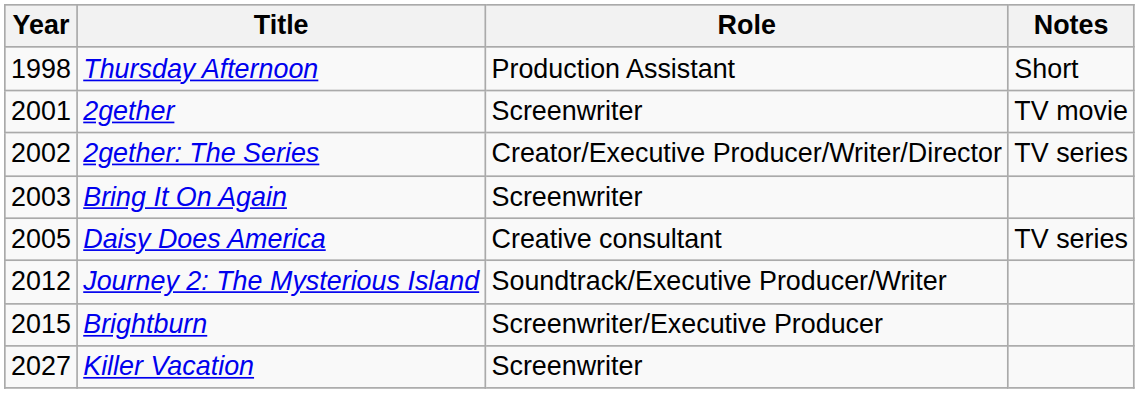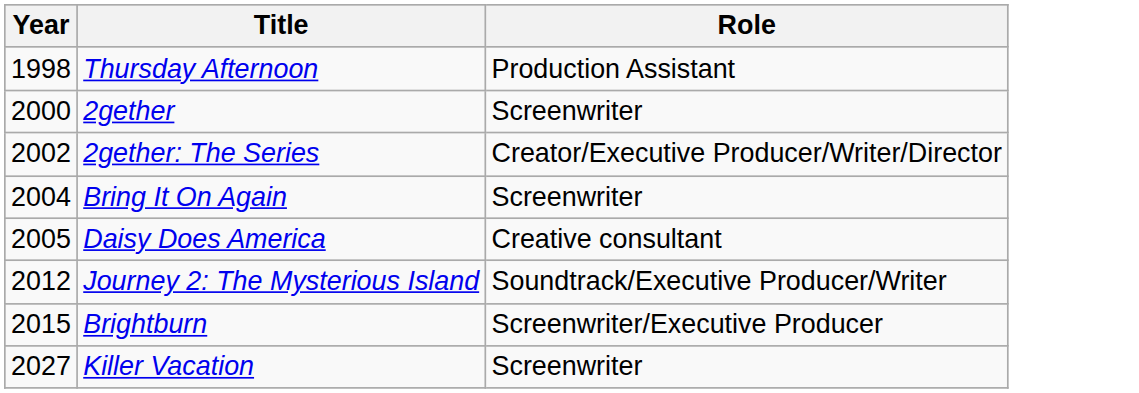- column: Notes | Short | TV movie | TV series | TV series
2gether | Year: 2001 -> 2000
Bring It On Again | Year: 2003 -> 2004
